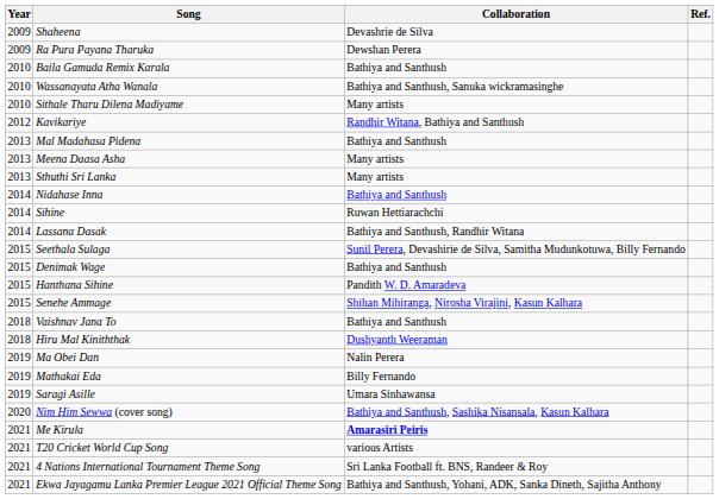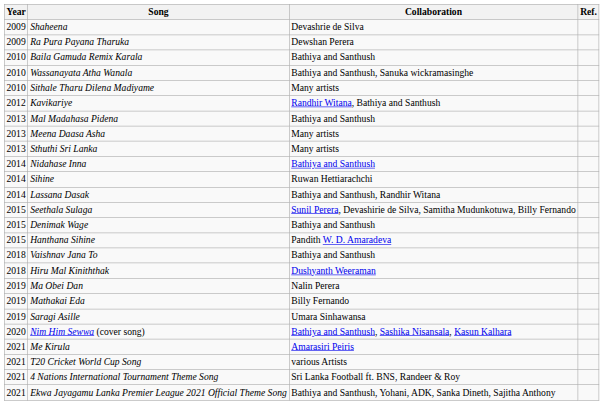- row: 2015 | Senehe Ammage | Shihan Mihiranga, Nirosha Virajini, Kasun Kalhara
Me Kirula | Collaboration: bold -> normal
